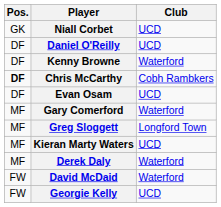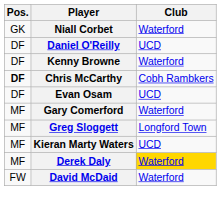Niall Corbet | Club: UCD -> Waterford
Derek Daly | Club: no background -> gold background
- row: FW | Georgie Kelly | UCD
